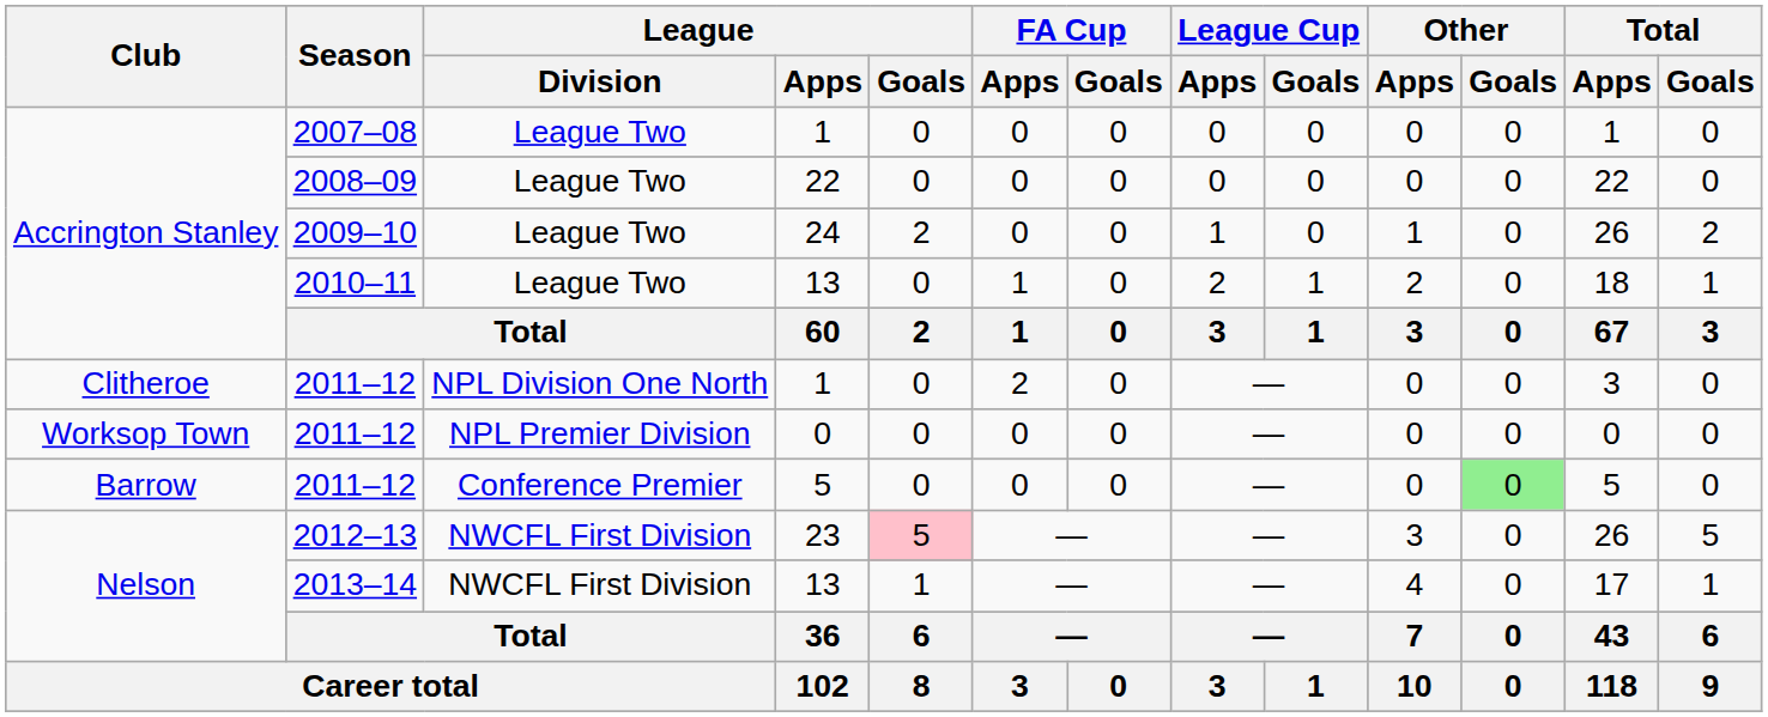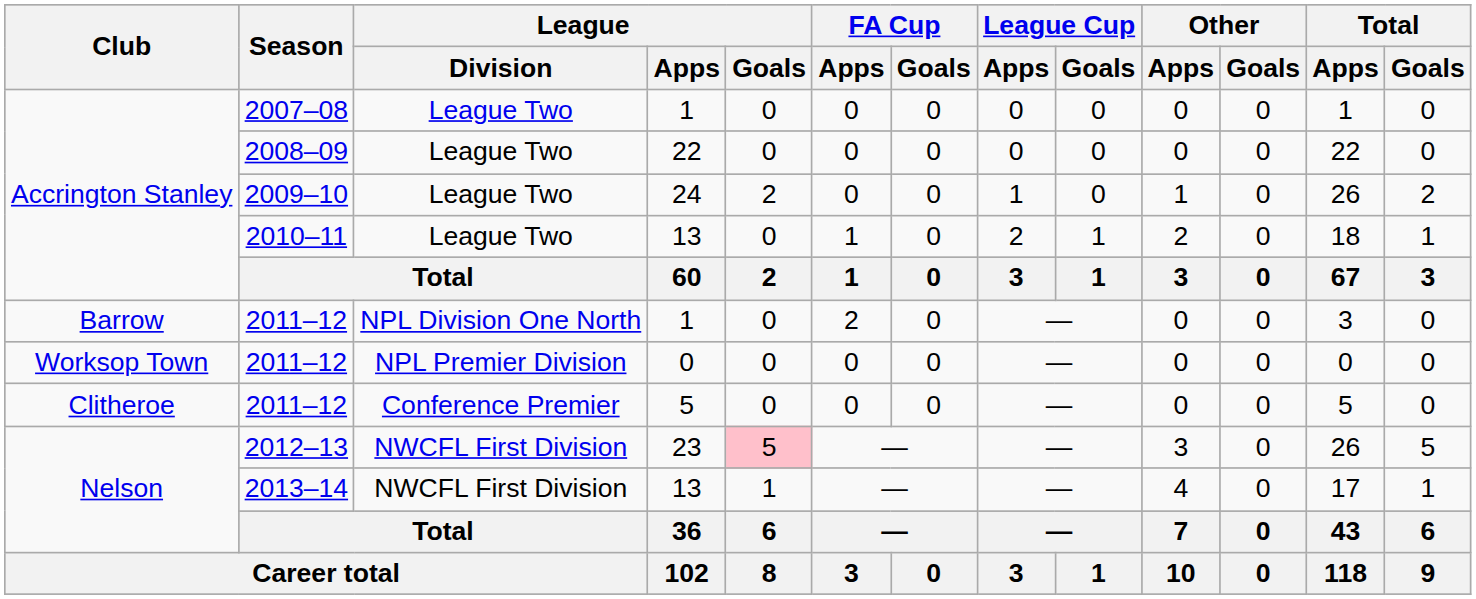2011–12 / 1 | Club: Clitheroe -> Barrow
2011–12 / 5 | Club: Barrow -> Clitheroe
2011–12 / 5 | Other / Goals: lightgreen background -> no background
